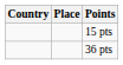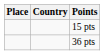columns swapped: Place <-> Country
